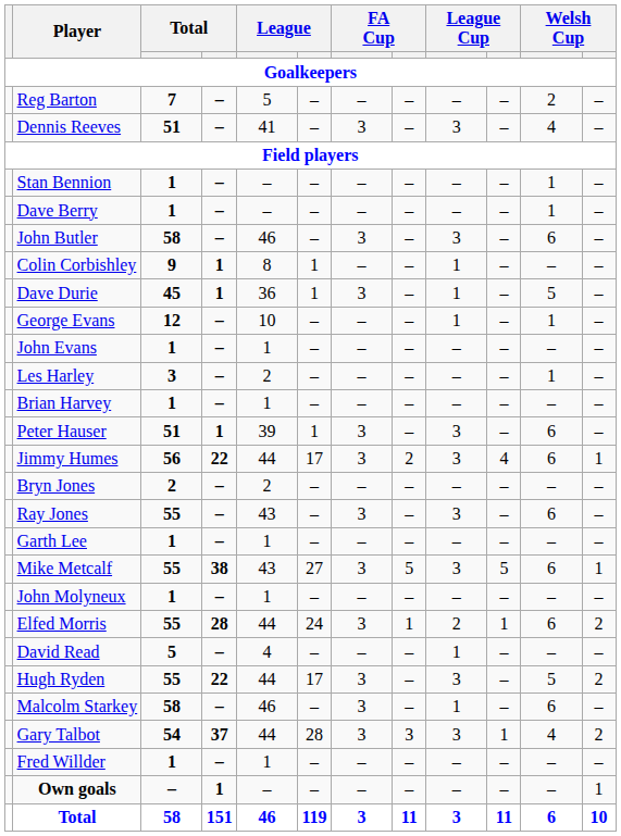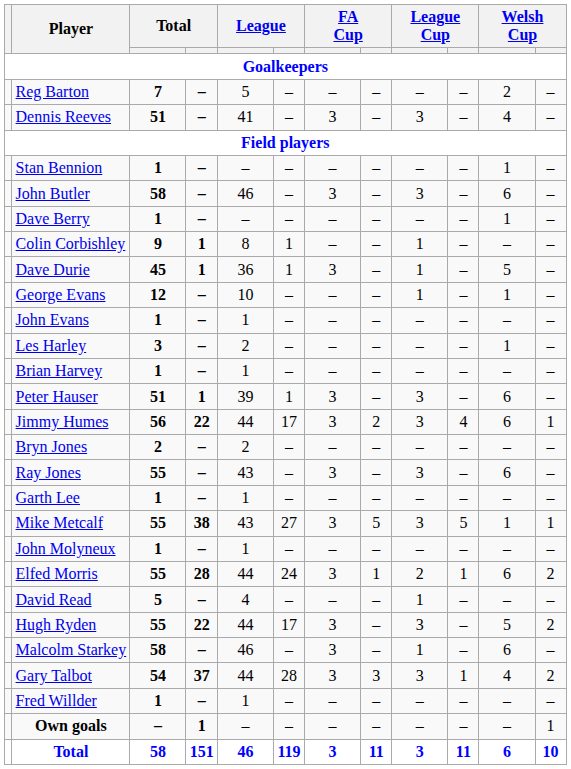rows swapped: Dave Berry <-> John Butler
Mike Metcalf | column 11: 6 -> 1
